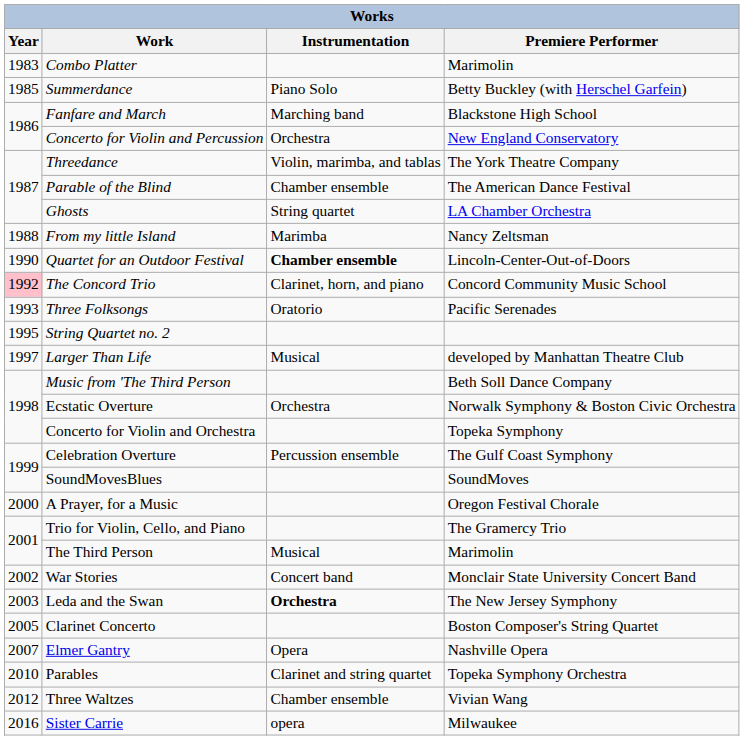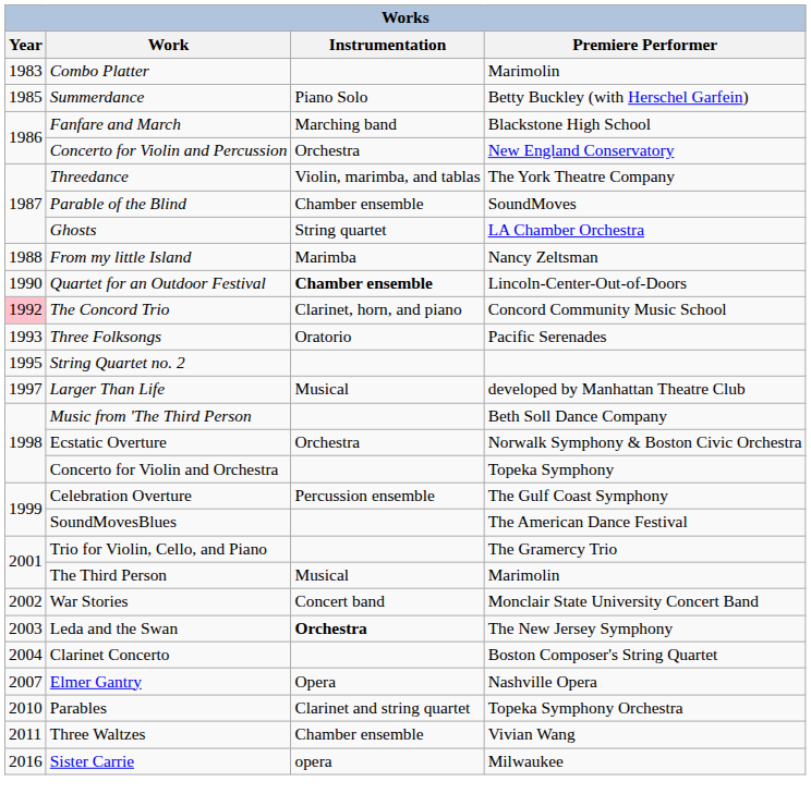Parable of the Blind | Premiere Performer: The American Dance Festival -> SoundMoves
SoundMovesBlues | Premiere Performer: SoundMoves -> The American Dance Festival
- row: 2000 | A Prayer, for a Music | Oregon Festival Chorale
Clarinet Concerto | Year: 2005 -> 2004
Three Waltzes | Year: 2012 -> 2011
